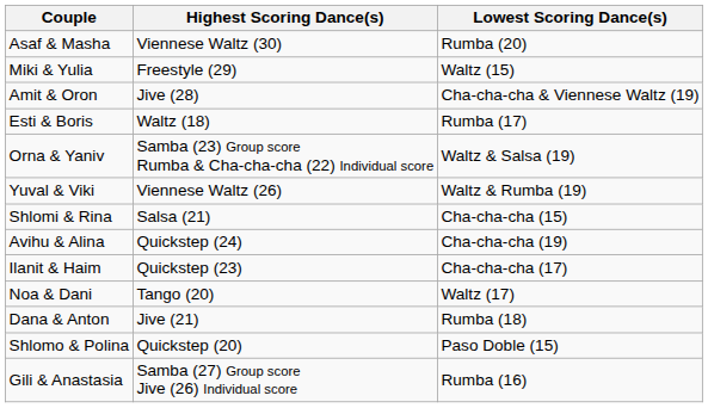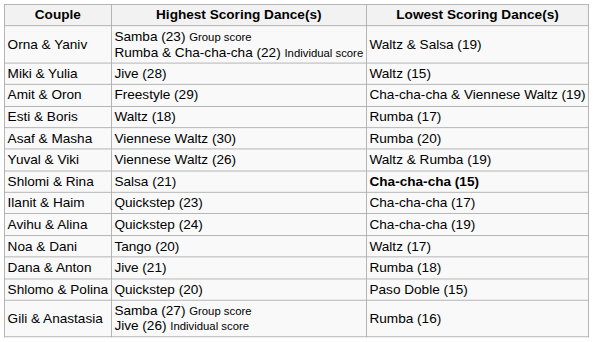rows swapped: Asaf & Masha <-> Orna & Yaniv
Miki & Yulia | Highest Scoring Dance(s): Freestyle (29) -> Jive (28)
Amit & Oron | Highest Scoring Dance(s): Jive (28) -> Freestyle (29)
Shlomi & Rina | Lowest Scoring Dance(s): normal -> bold
rows swapped: Ilanit & Haim <-> Avihu & Alina
